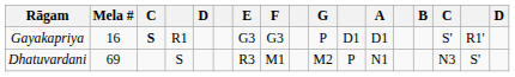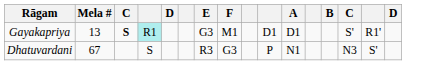- column: G | P | M2
Gayakapriya | Mela #: 16 -> 13
Gayakapriya | column 4: no background -> paleturquoise background
Gayakapriya | F: G3 -> M1
Dhatuvardani | Mela #: 69 -> 67
Dhatuvardani | F: M1 -> G3
